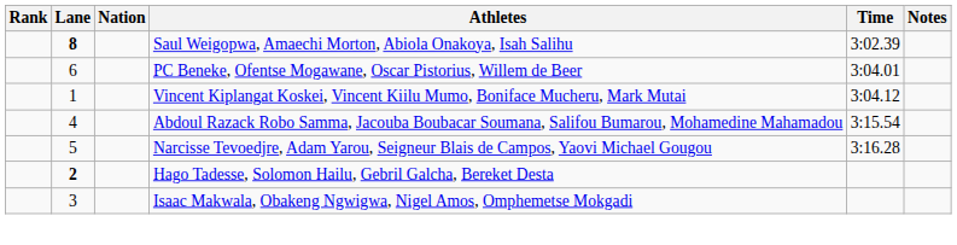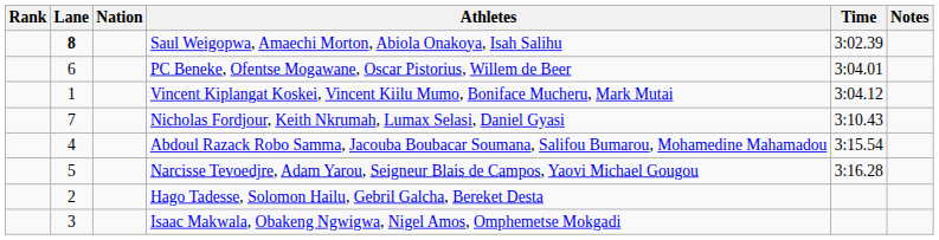+ row: 7 | Nicholas Fordjour, Keith Nkrumah, Lumax Selasi, Daniel Gyasi | 3:10.43
Hago Tadesse, Solomon Hailu, Gebril Galcha, Bereket Desta | Lane: bold -> normal
